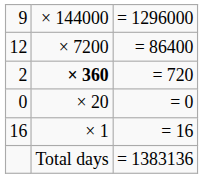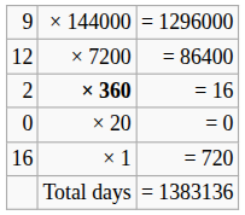2 | column 3: = 720 -> = 16
16 | column 3: = 16 -> = 720
